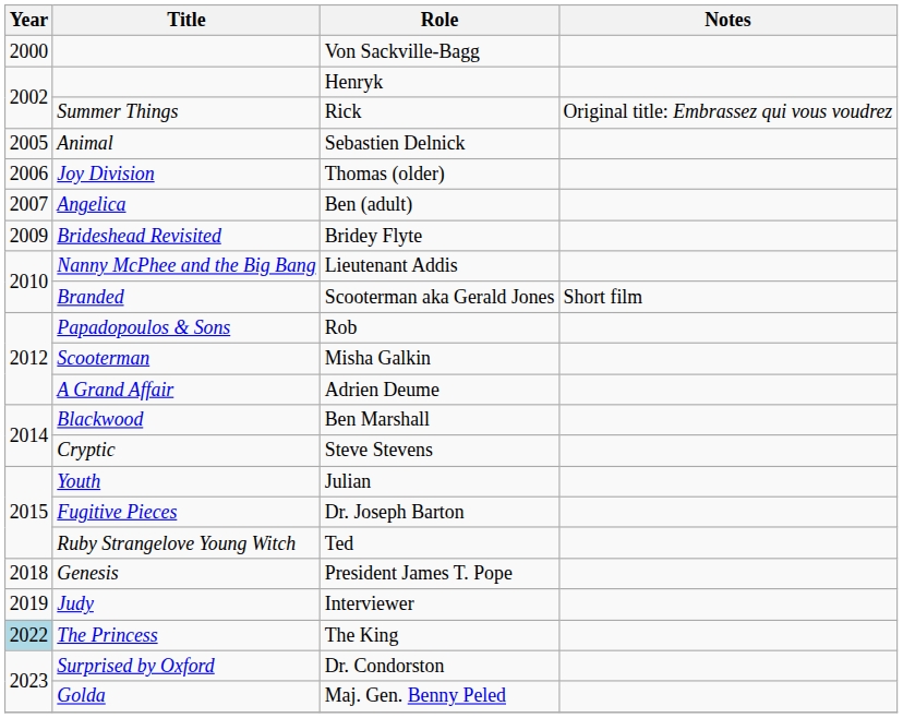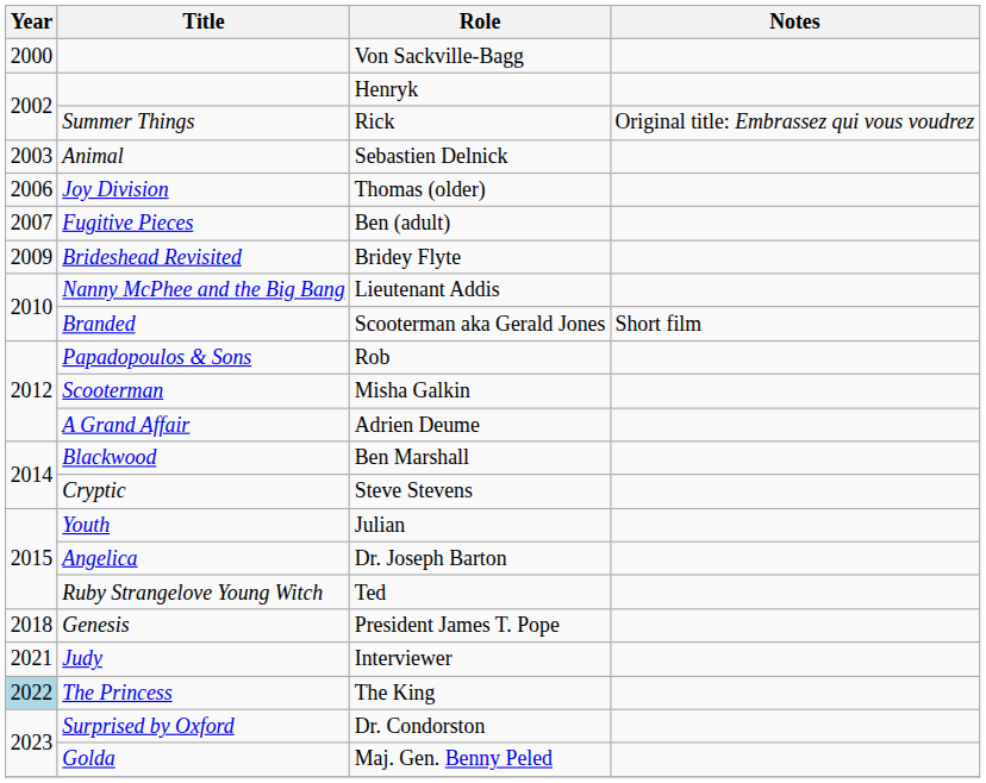Sebastien Delnick | Year: 2005 -> 2003
Ben (adult) | Title: Angelica -> Fugitive Pieces
Dr. Joseph Barton | Title: Fugitive Pieces -> Angelica
Interviewer | Year: 2019 -> 2021
